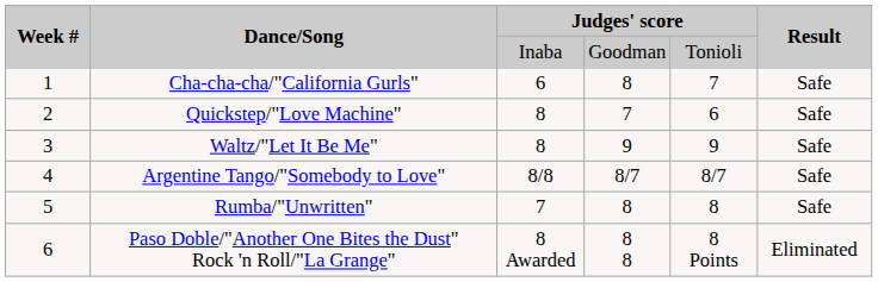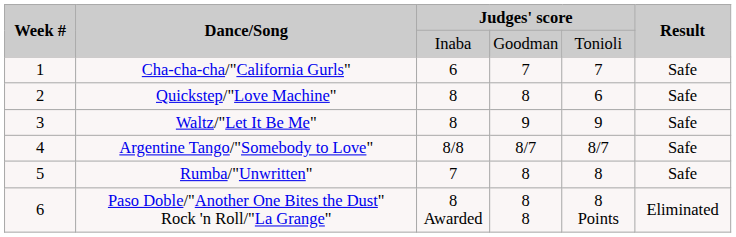Cha-cha-cha/"California Gurls" | column 4: 8 -> 7
Quickstep/"Love Machine" | column 4: 7 -> 8
